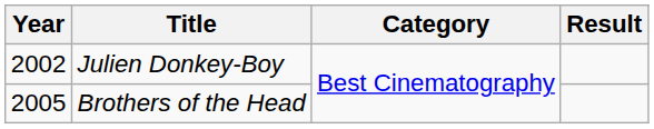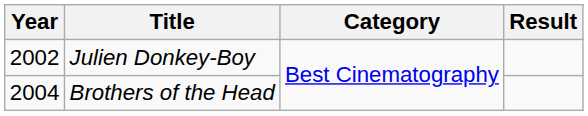Brothers of the Head | Year: 2005 -> 2004
